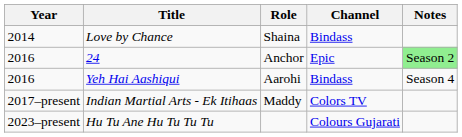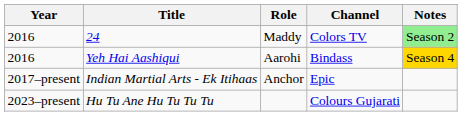- row: 2014 | Love by Chance | Shaina | Bindass
24 | Role: Anchor -> Maddy
24 | Channel: Epic -> Colors TV
Yeh Hai Aashiqui | Notes: no background -> gold background
Indian Martial Arts - Ek Itihaas | Role: Maddy -> Anchor
Indian Martial Arts - Ek Itihaas | Channel: Colors TV -> Epic
